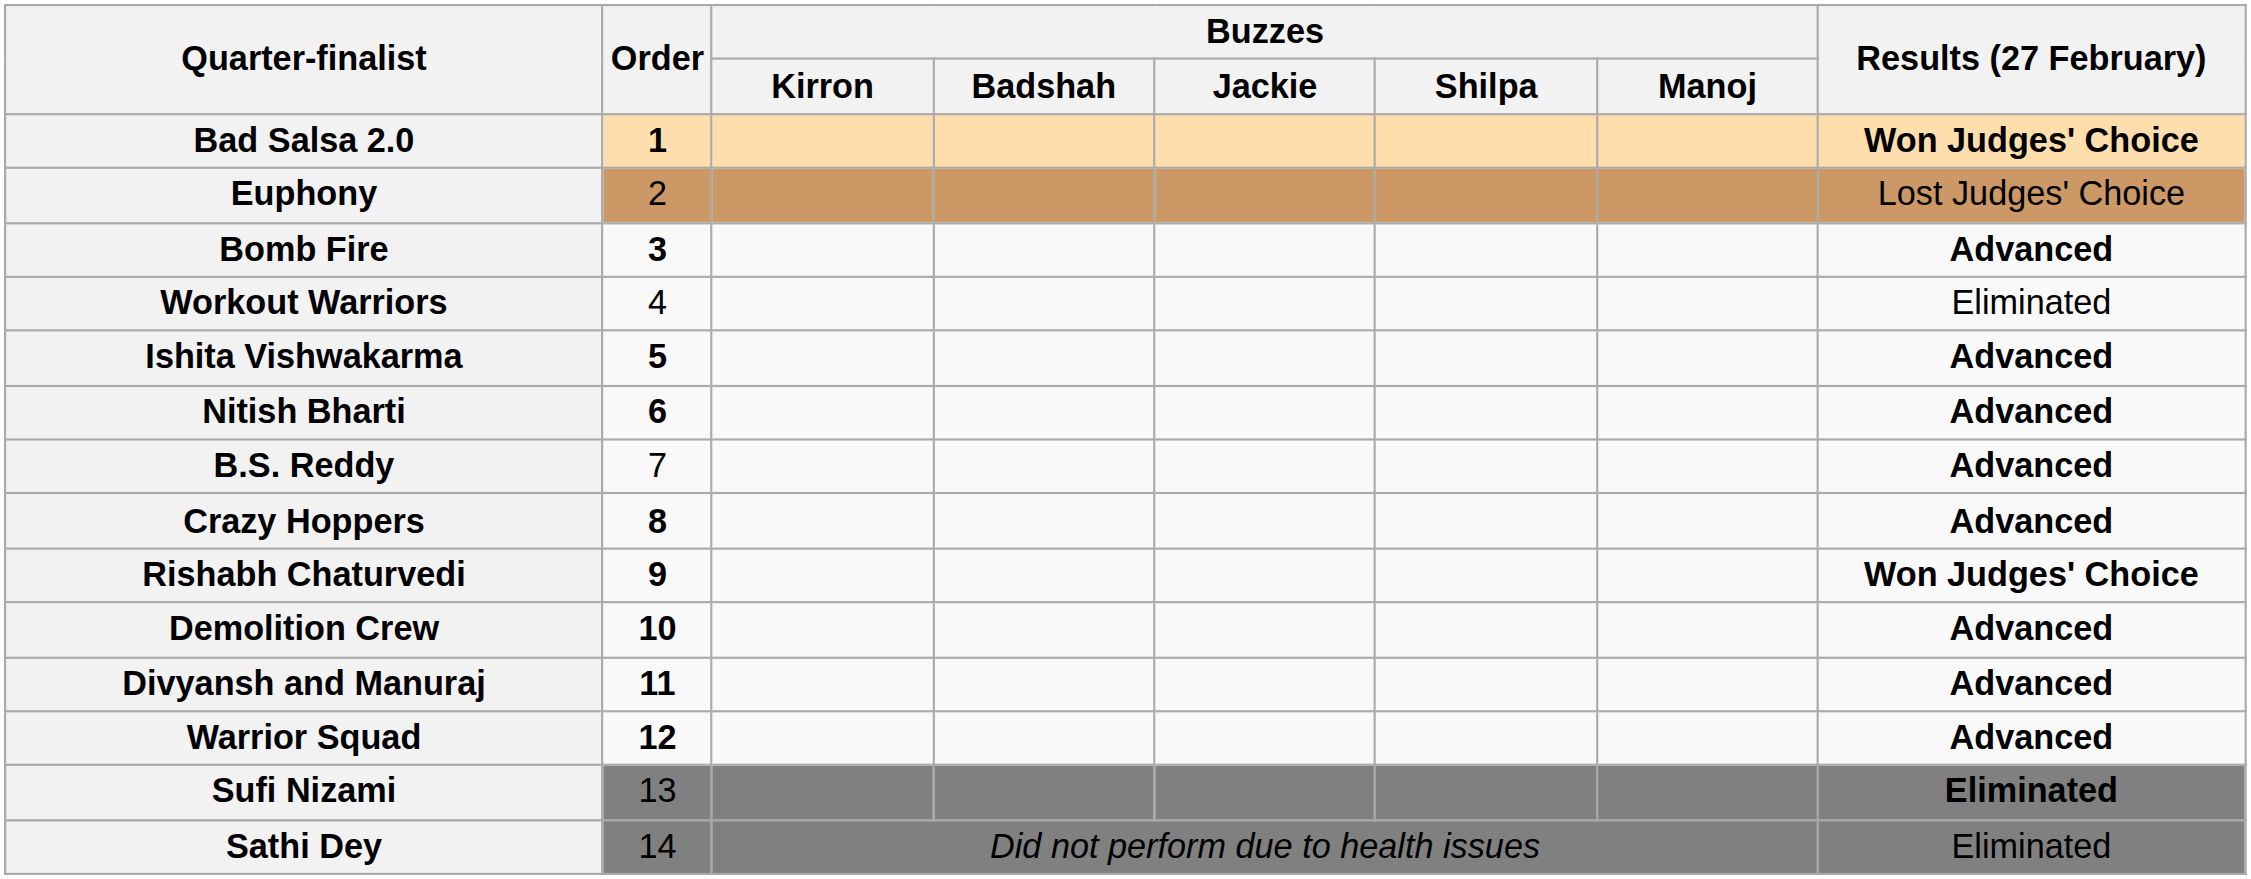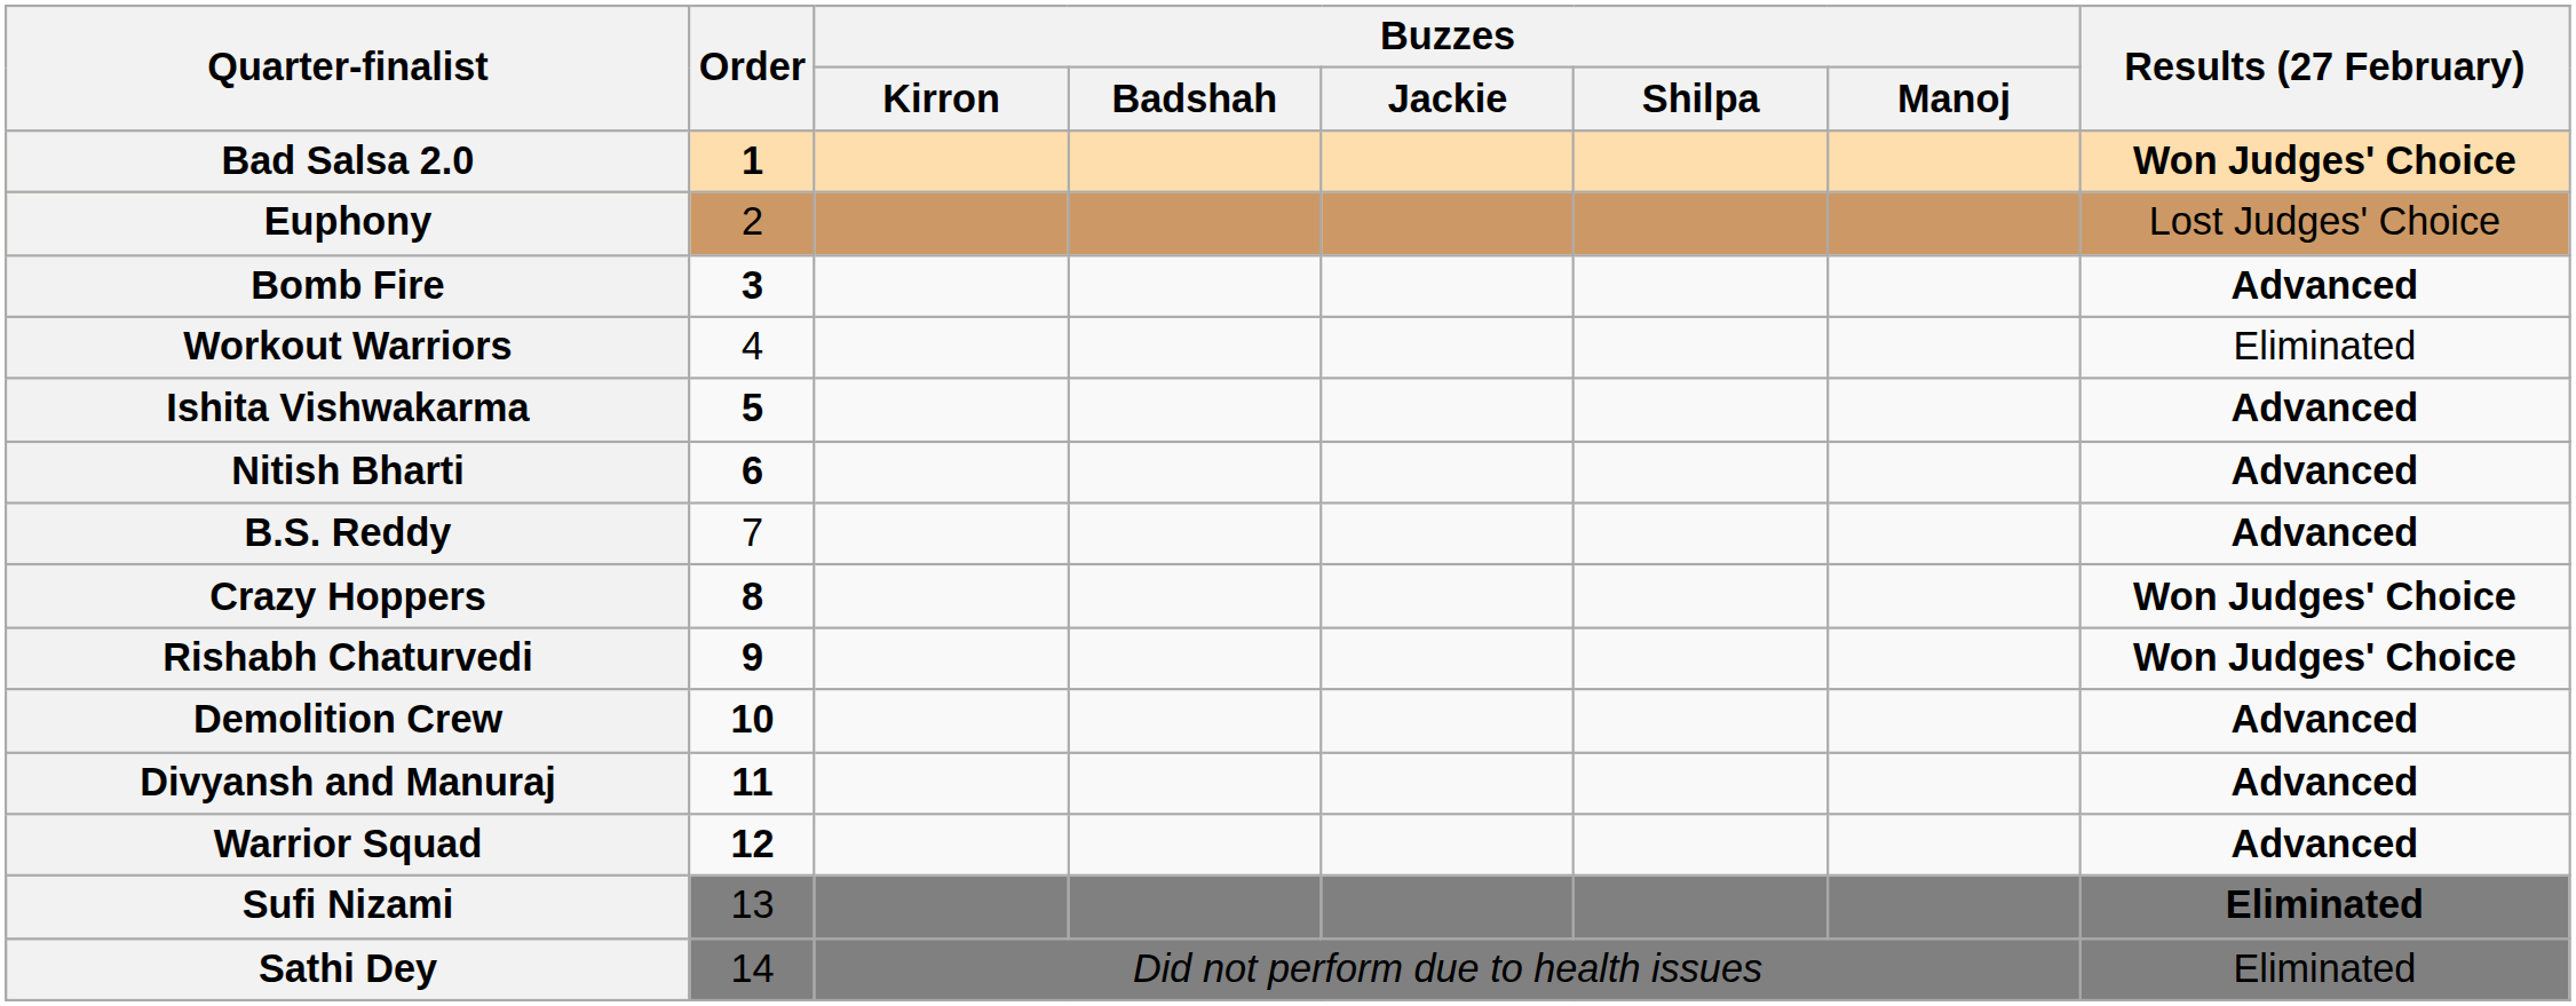Crazy Hoppers | Results (27 February): Advanced -> Won Judges' Choice
